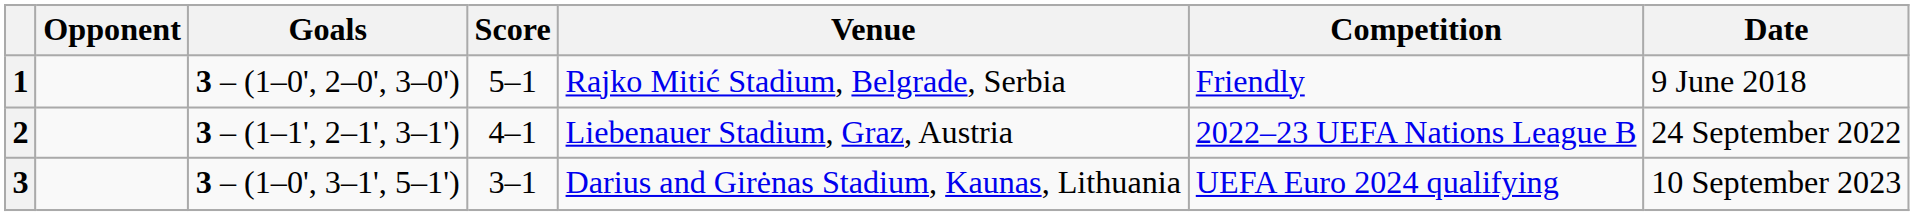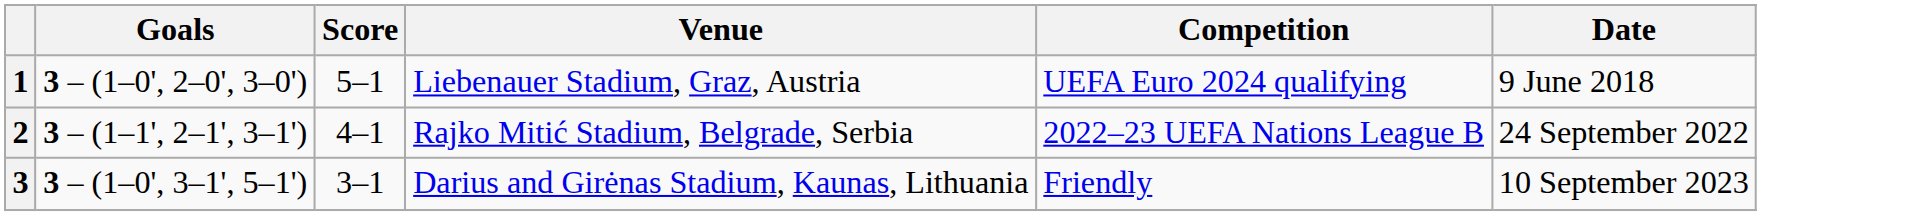- column: Opponent
1 | Venue: Rajko Mitić Stadium, Belgrade, Serbia -> Liebenauer Stadium, Graz, Austria
1 | Competition: Friendly -> UEFA Euro 2024 qualifying
2 | Venue: Liebenauer Stadium, Graz, Austria -> Rajko Mitić Stadium, Belgrade, Serbia
3 | Competition: UEFA Euro 2024 qualifying -> Friendly
